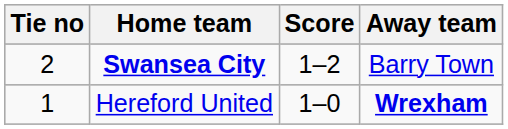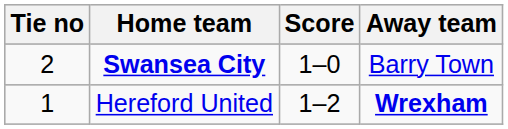Swansea City | Score: 1–2 -> 1–0
Hereford United | Score: 1–0 -> 1–2
